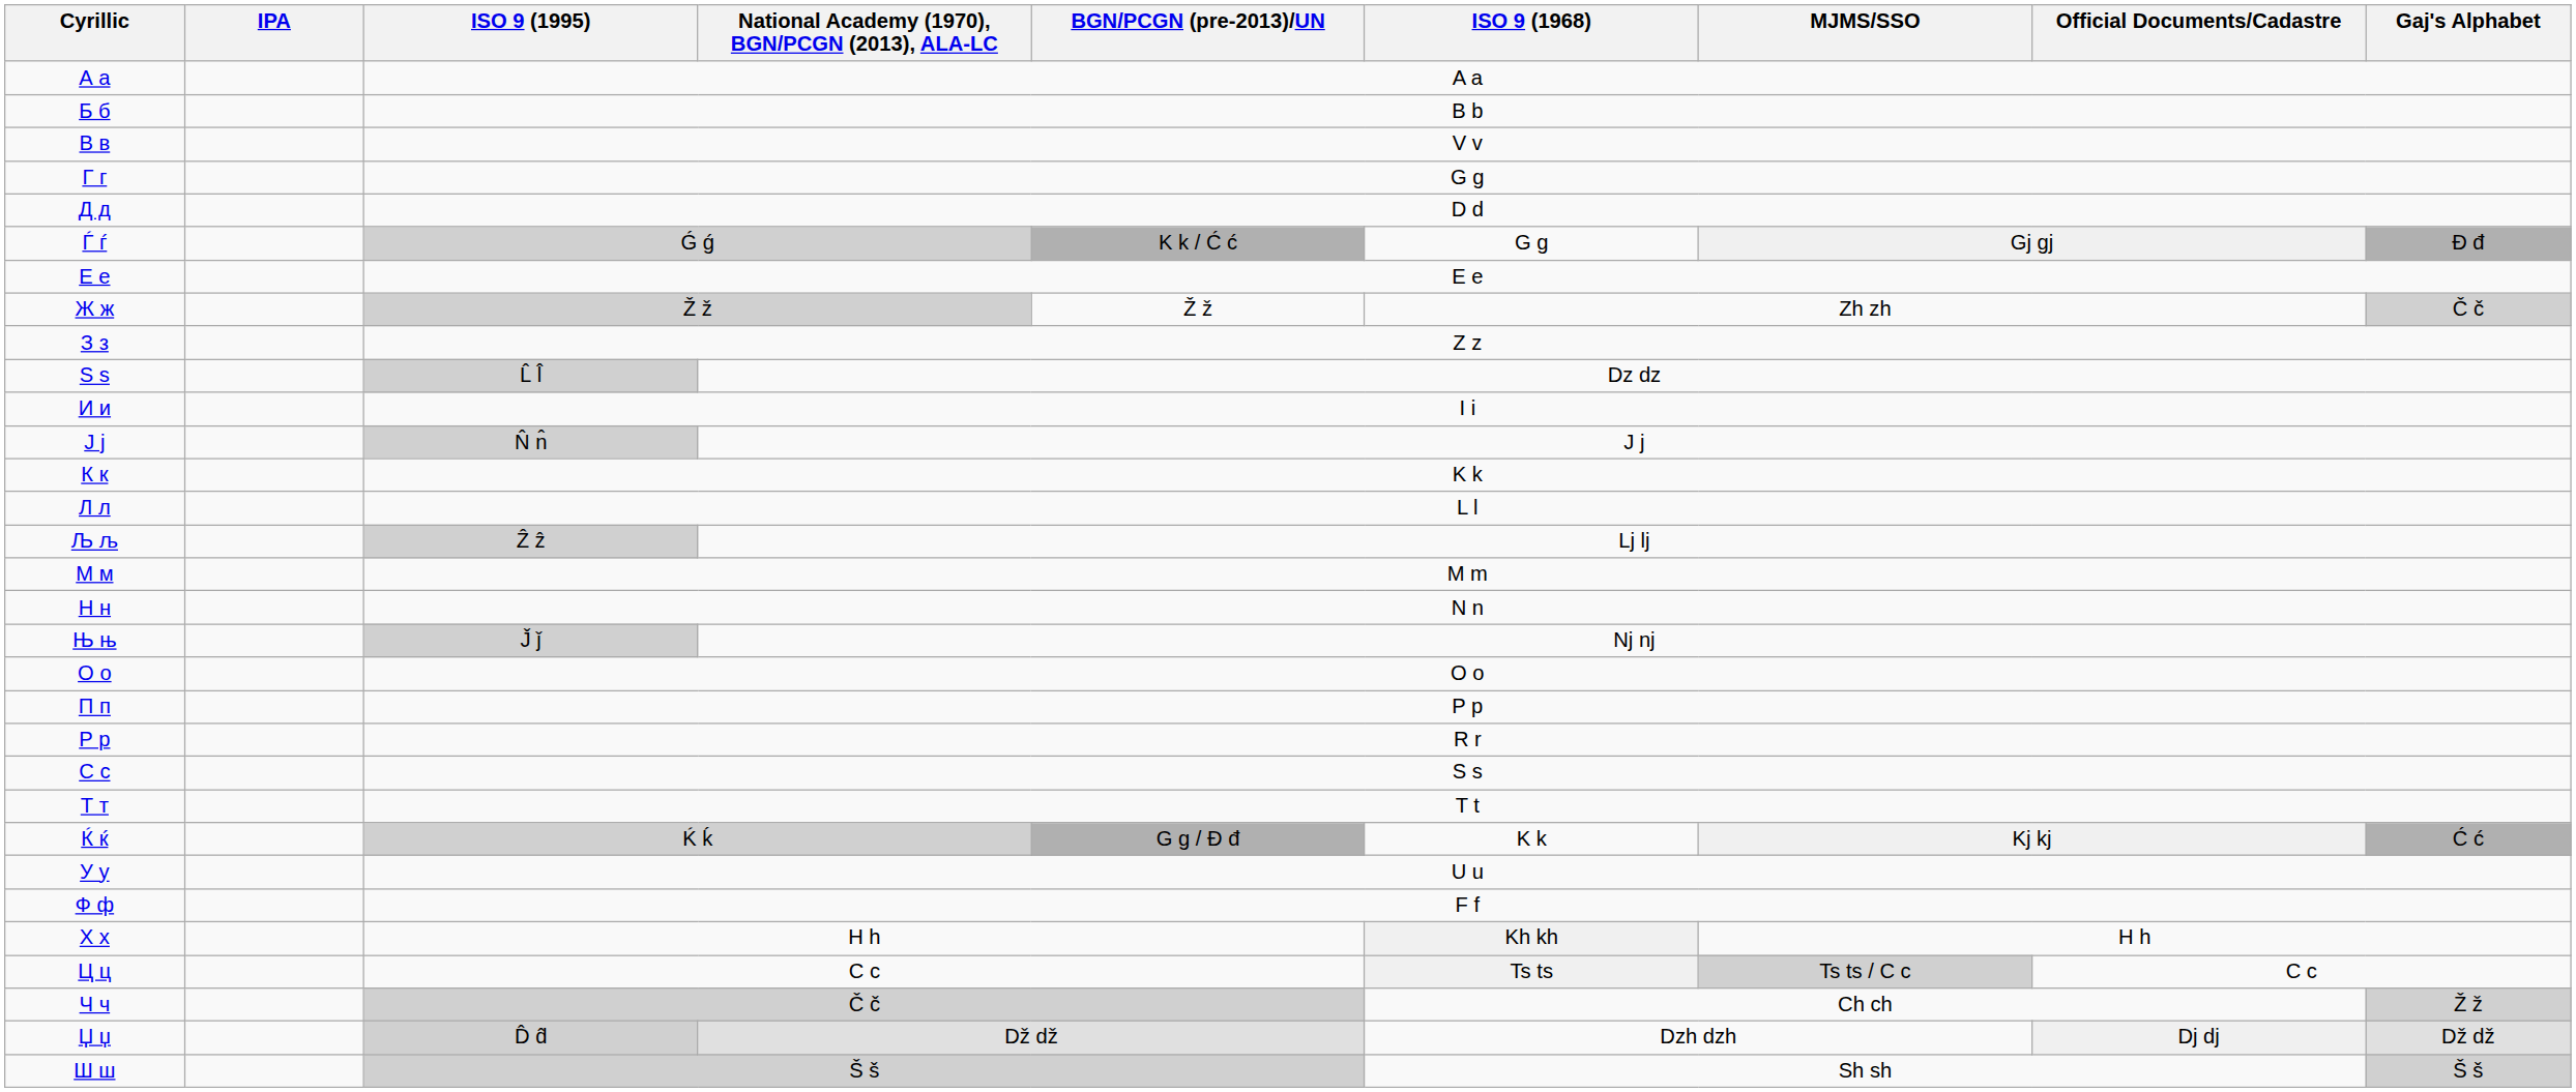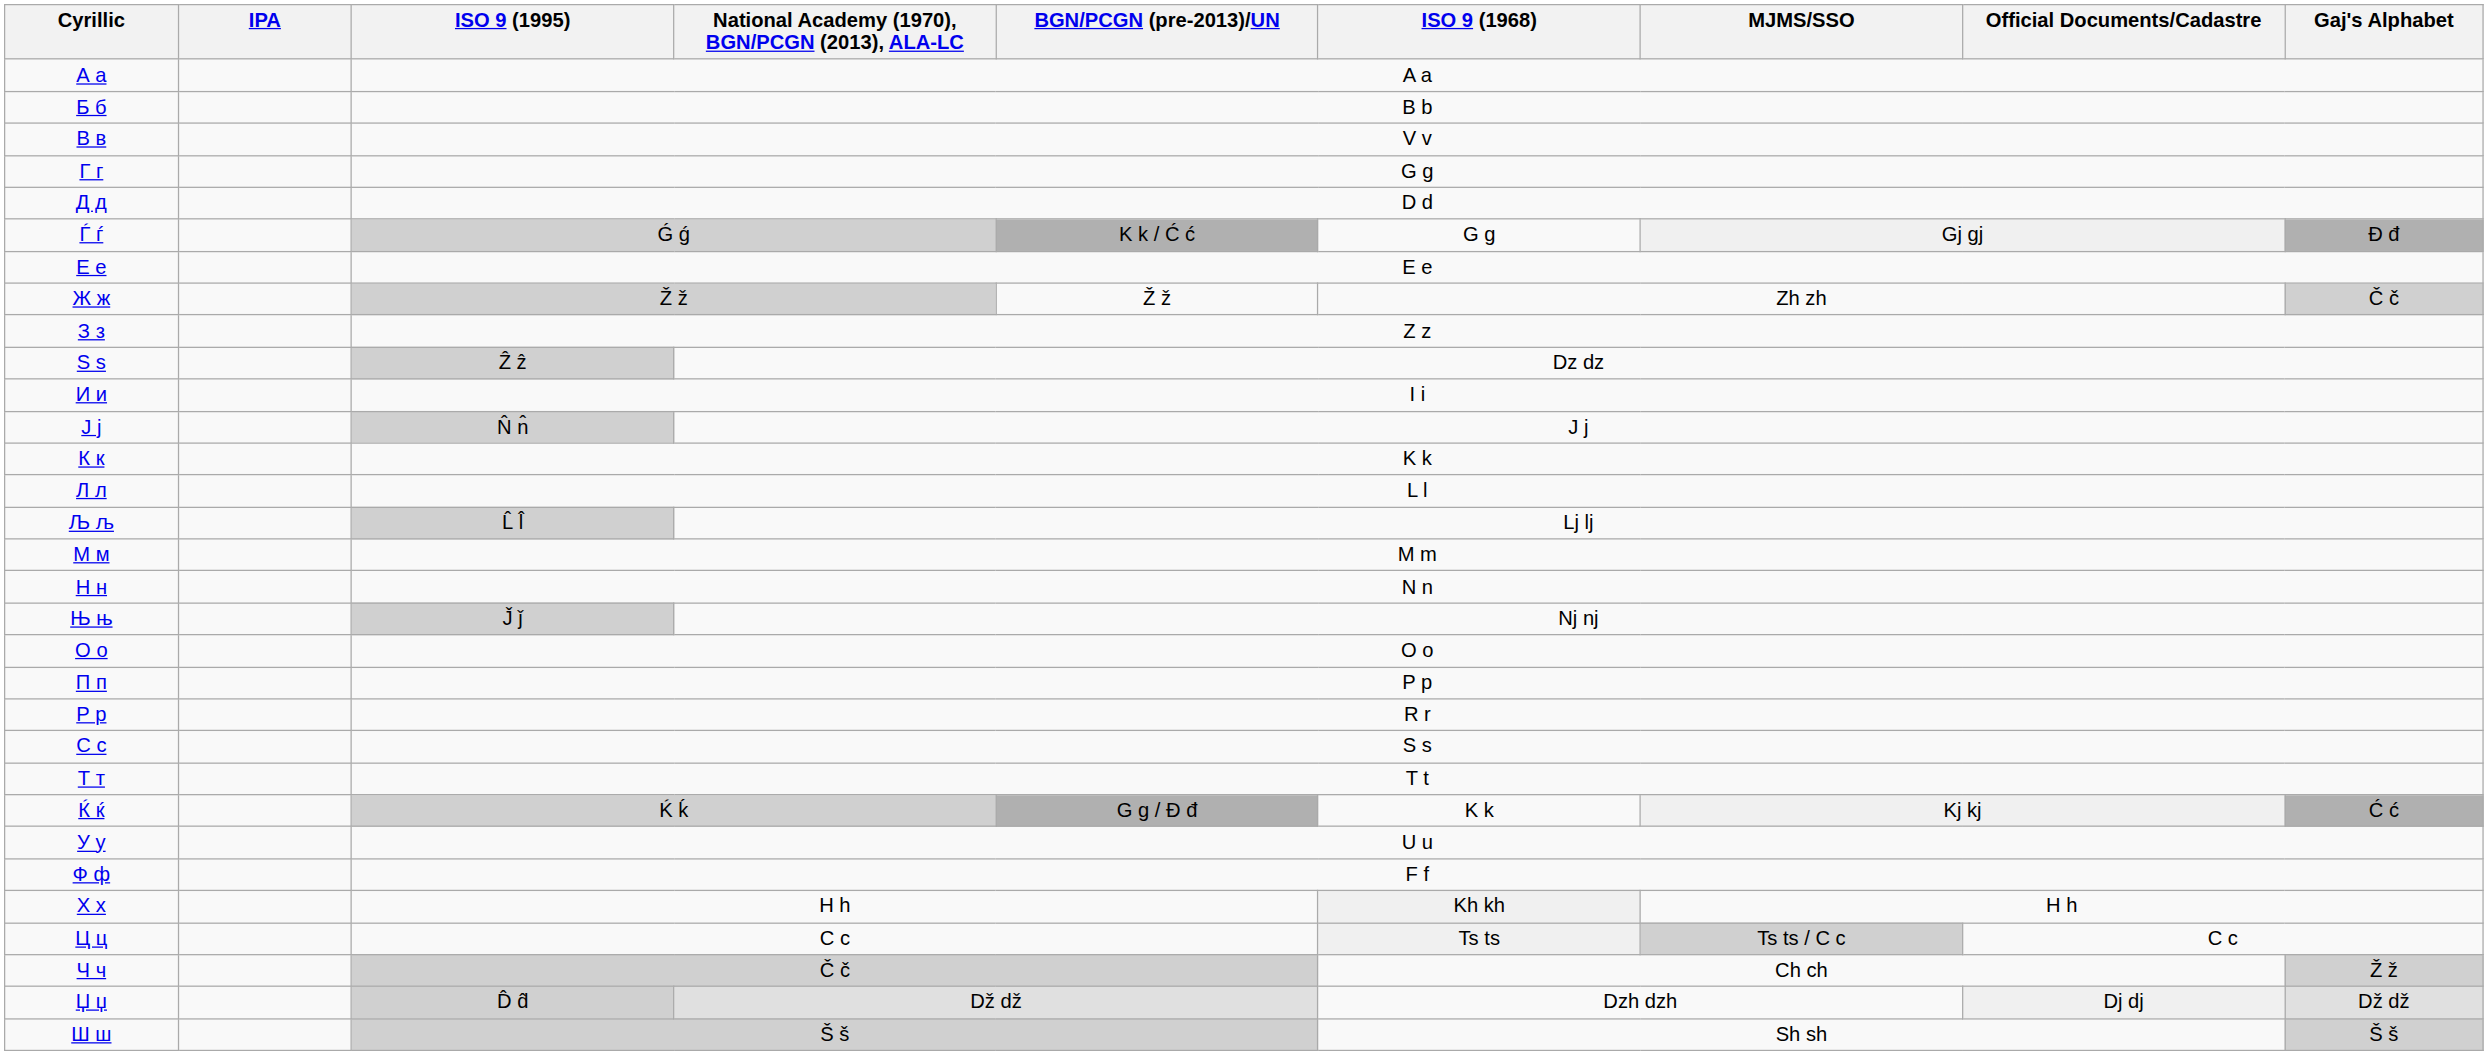Ѕ ѕ | ISO 9 (1995): L̂ l̂ -> Ẑ ẑ
Љ љ | ISO 9 (1995): Ẑ ẑ -> L̂ l̂
